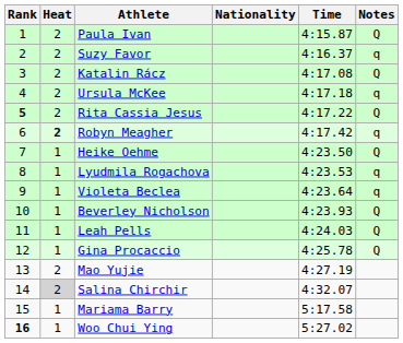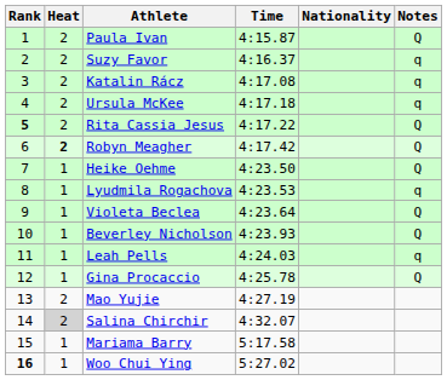columns swapped: Nationality <-> Time
Katalin Rácz | Notes: Q -> q
Robyn Meagher | Notes: q -> Q
Violeta Beclea | Notes: q -> Q
Leah Pells | Notes: Q -> q
